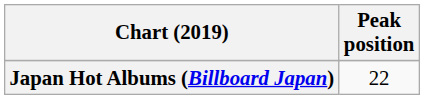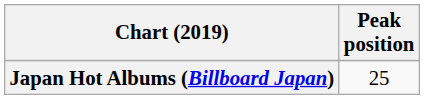Japan Hot Albums (Billboard Japan) | Peak position: 22 -> 25
